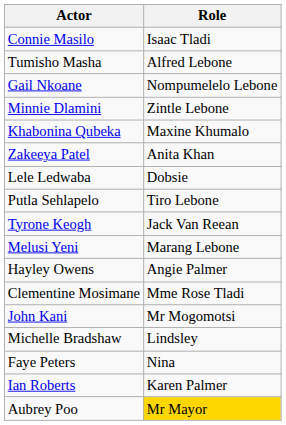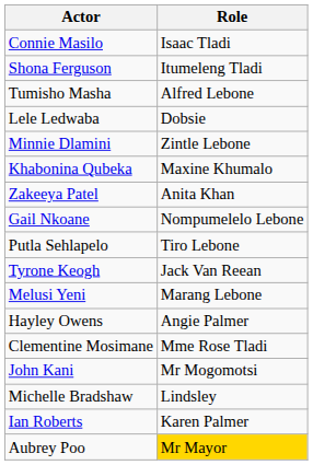+ row: Shona Ferguson | Itumeleng Tladi
rows swapped: Gail Nkoane <-> Lele Ledwaba
- row: Faye Peters | Nina
